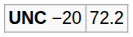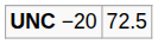UNC −20 | column 2: 72.2 -> 72.5
